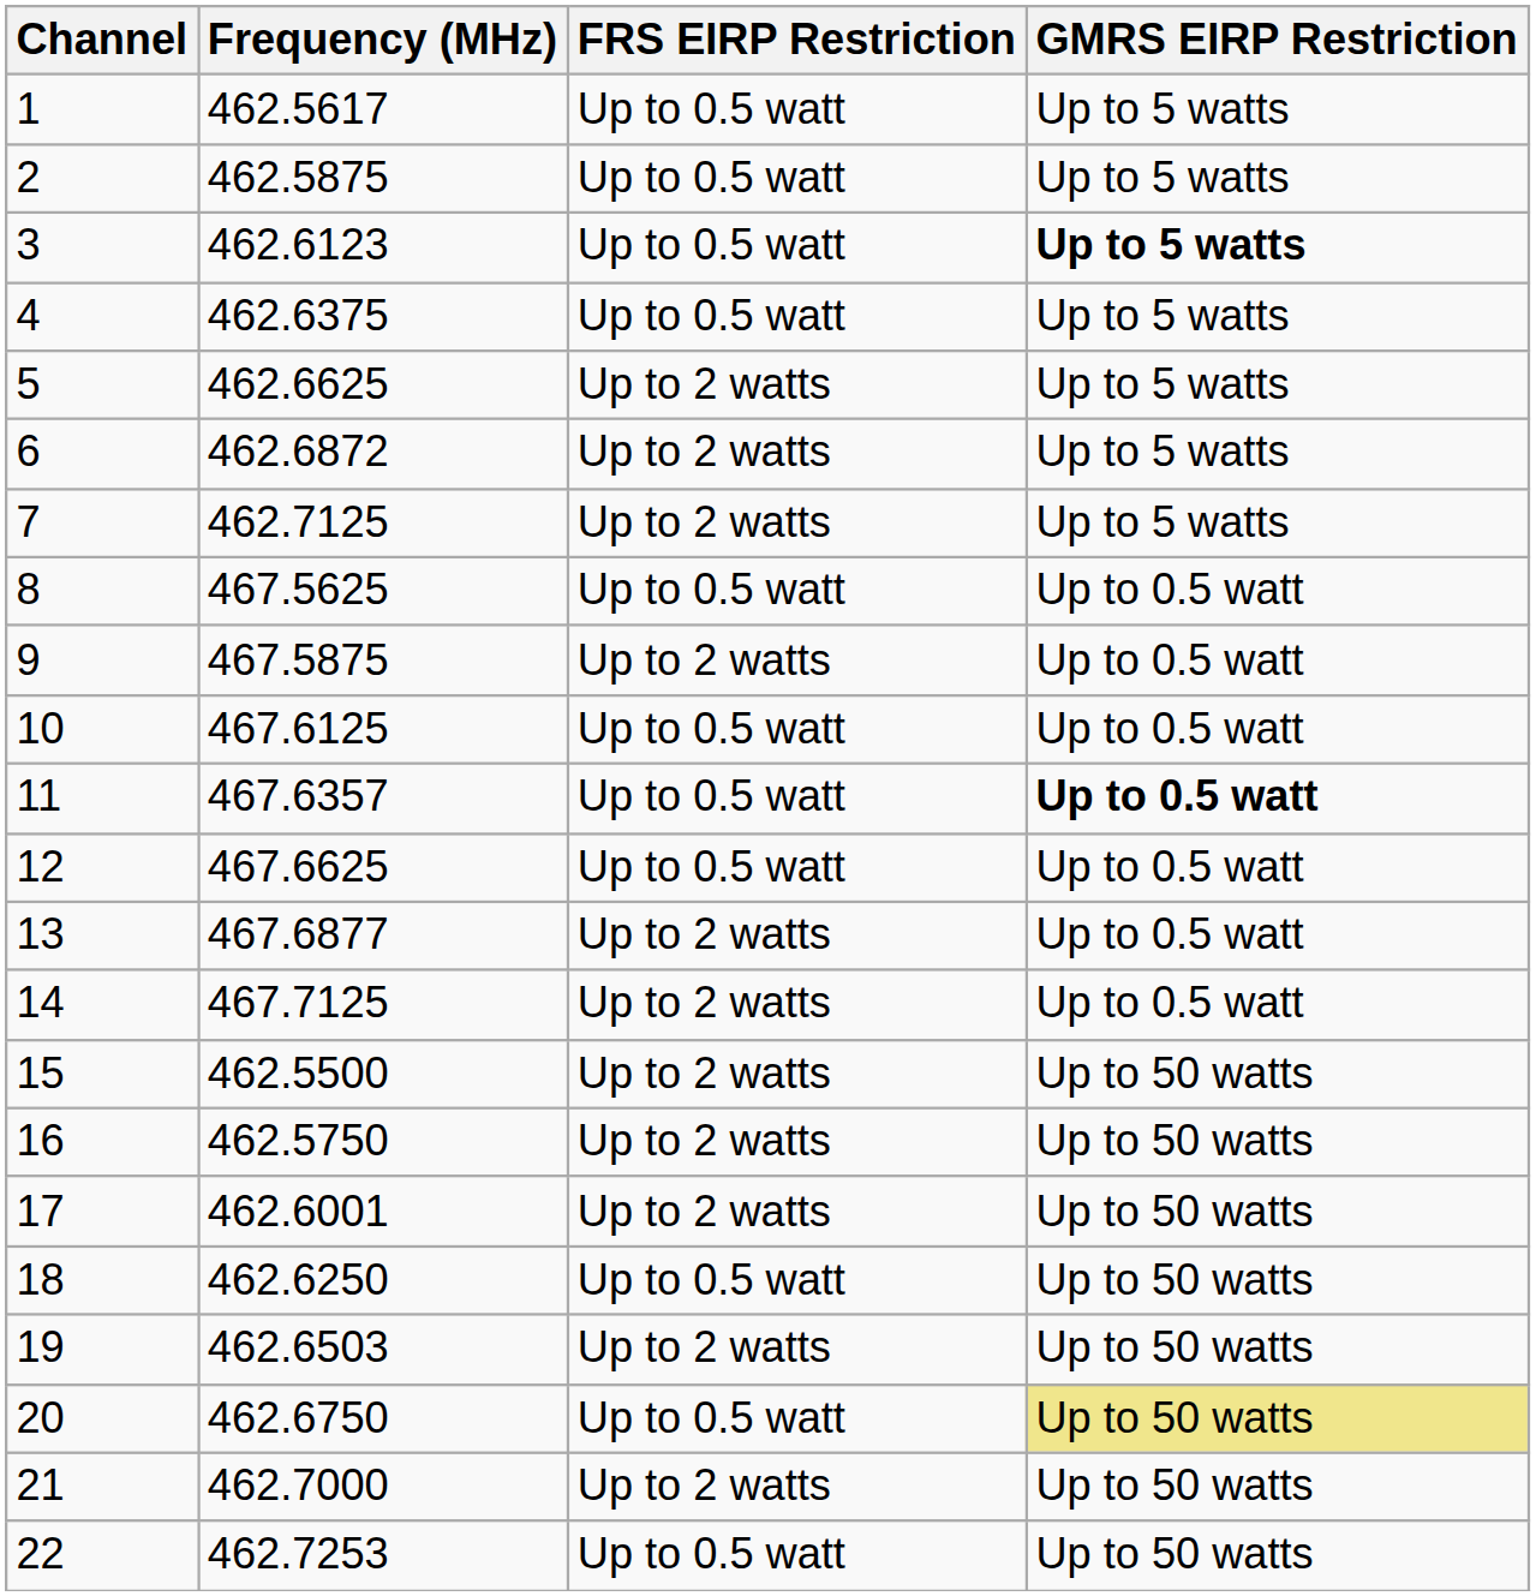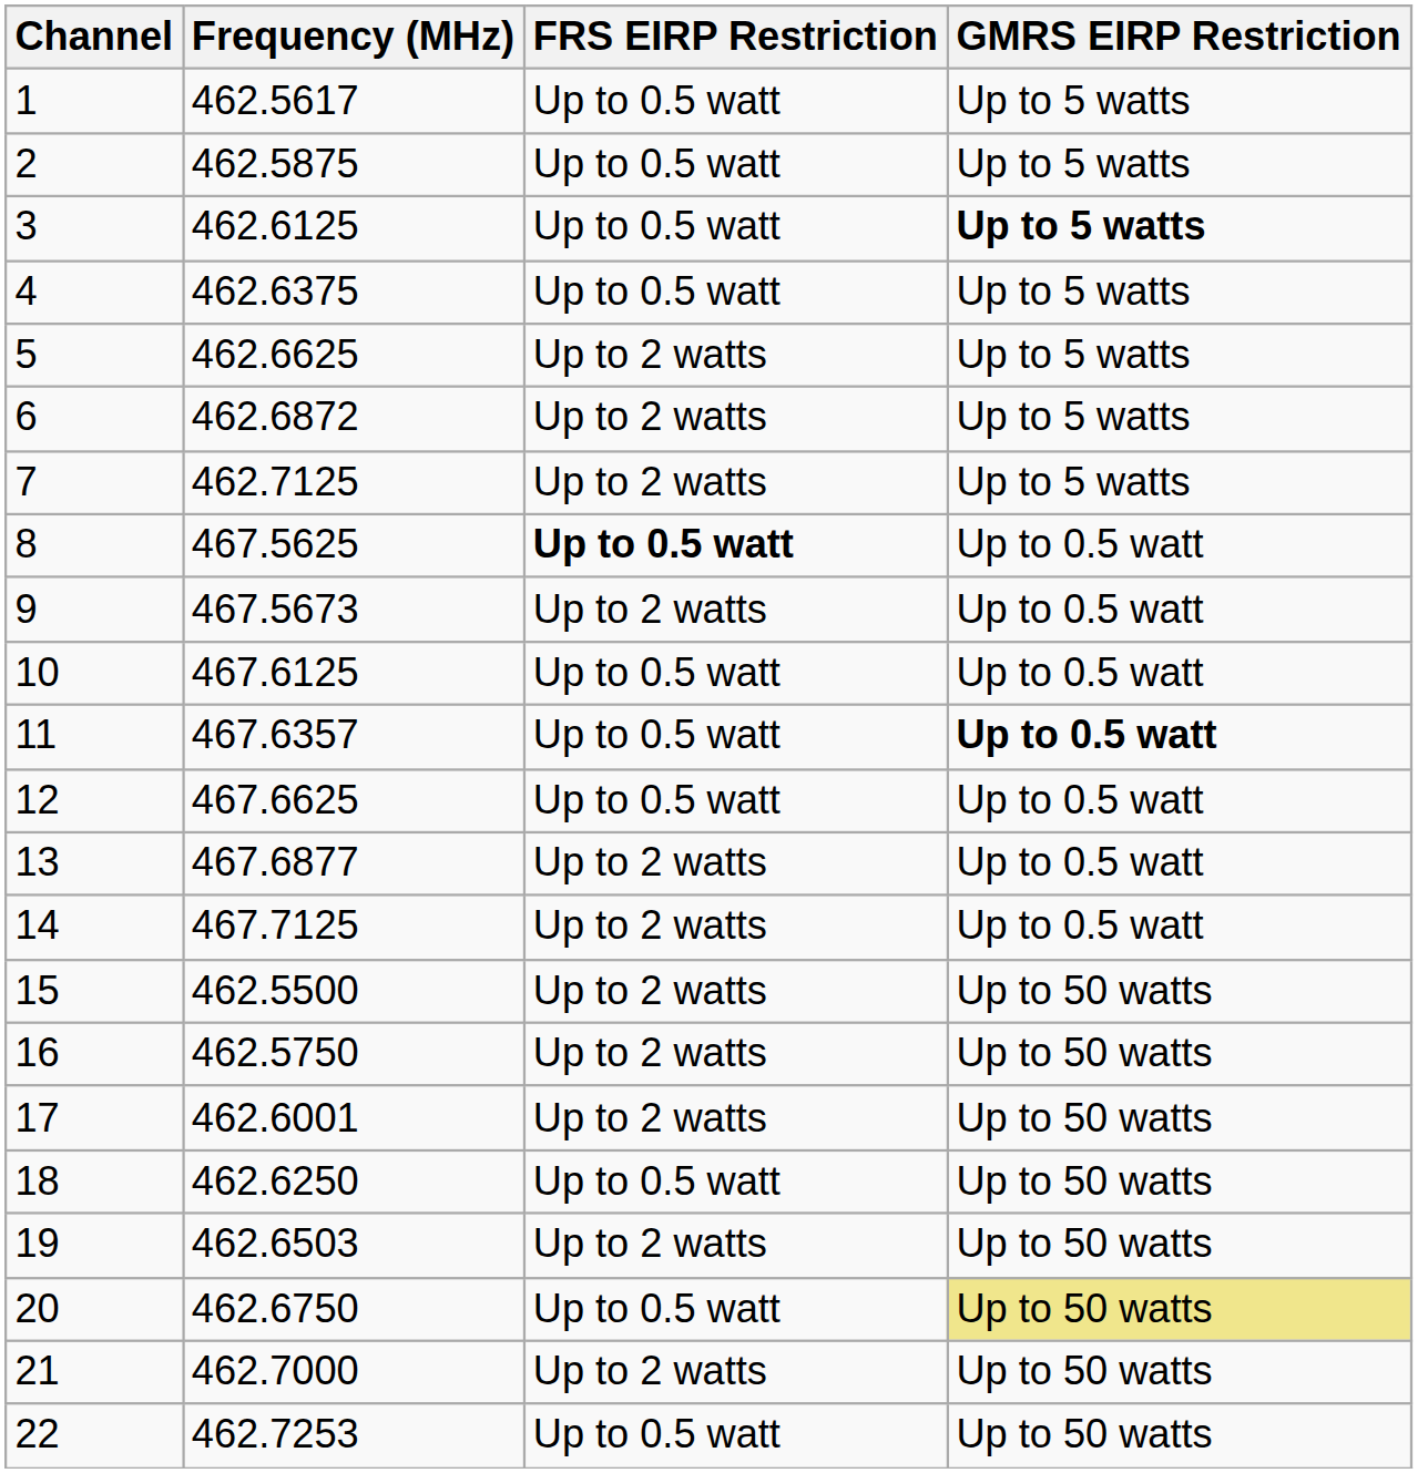3 | Frequency (MHz): 462.6123 -> 462.6125
8 | FRS EIRP Restriction: normal -> bold
9 | Frequency (MHz): 467.5875 -> 467.5673
